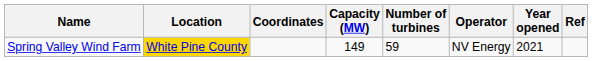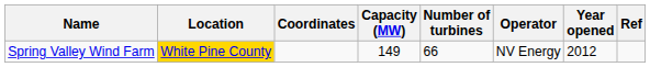Spring Valley Wind Farm | Number of turbines: 59 -> 66
Spring Valley Wind Farm | Year opened: 2021 -> 2012
